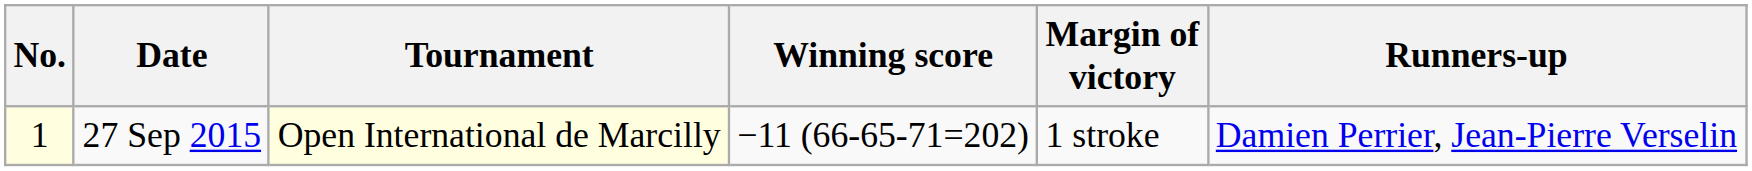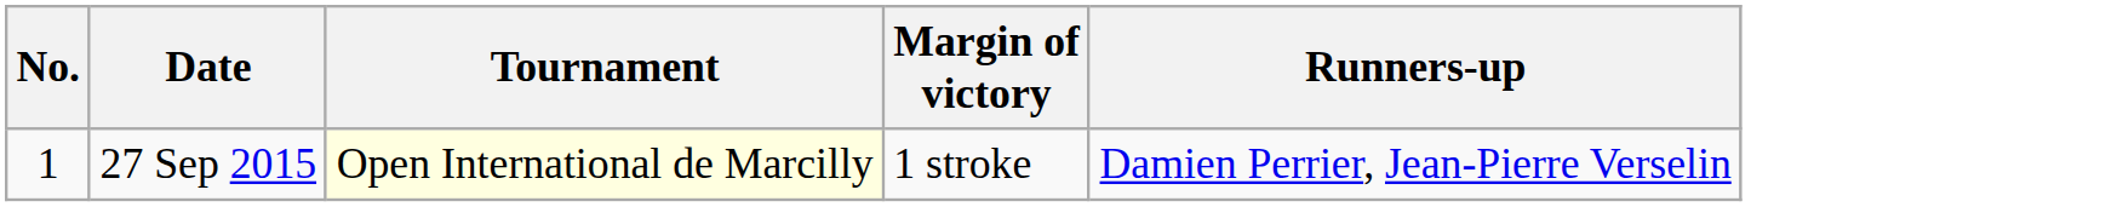- column: Winning score | −11 (66-65-71=202)
27 Sep 2015 | No.: lightyellow background -> no background
